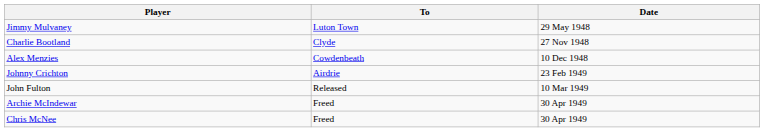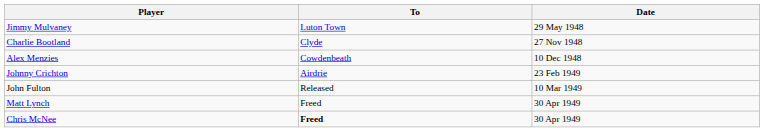+ row: Matt Lynch | Freed | 30 Apr 1949
- row: Archie McIndewar | Freed | 30 Apr 1949
Chris McNee | To: normal -> bold
